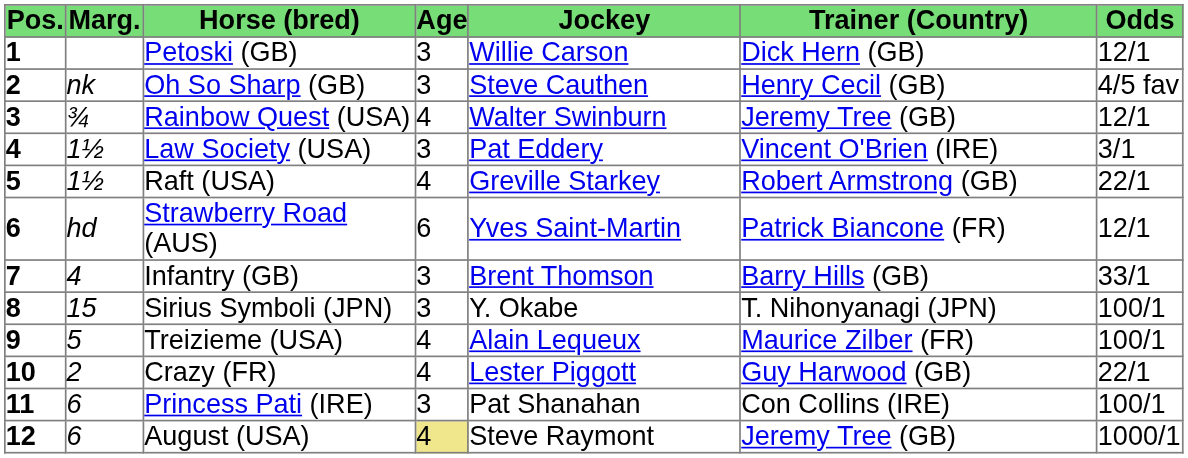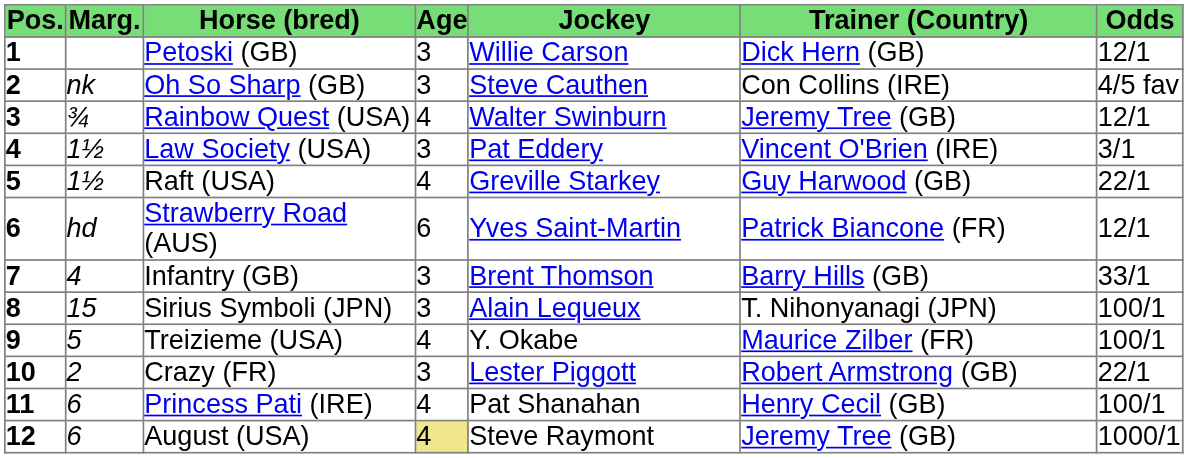Oh So Sharp (GB) | Trainer (Country): Henry Cecil (GB) -> Con Collins (IRE)
Raft (USA) | Trainer (Country): Robert Armstrong (GB) -> Guy Harwood (GB)
Sirius Symboli (JPN) | Jockey: Y. Okabe -> Alain Lequeux
Treizieme (USA) | Jockey: Alain Lequeux -> Y. Okabe
Crazy (FR) | Age: 4 -> 3
Crazy (FR) | Trainer (Country): Guy Harwood (GB) -> Robert Armstrong (GB)
Princess Pati (IRE) | Age: 3 -> 4
Princess Pati (IRE) | Trainer (Country): Con Collins (IRE) -> Henry Cecil (GB)
